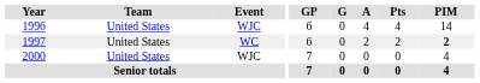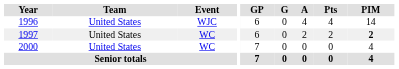2000 | Event: WJC -> WC
